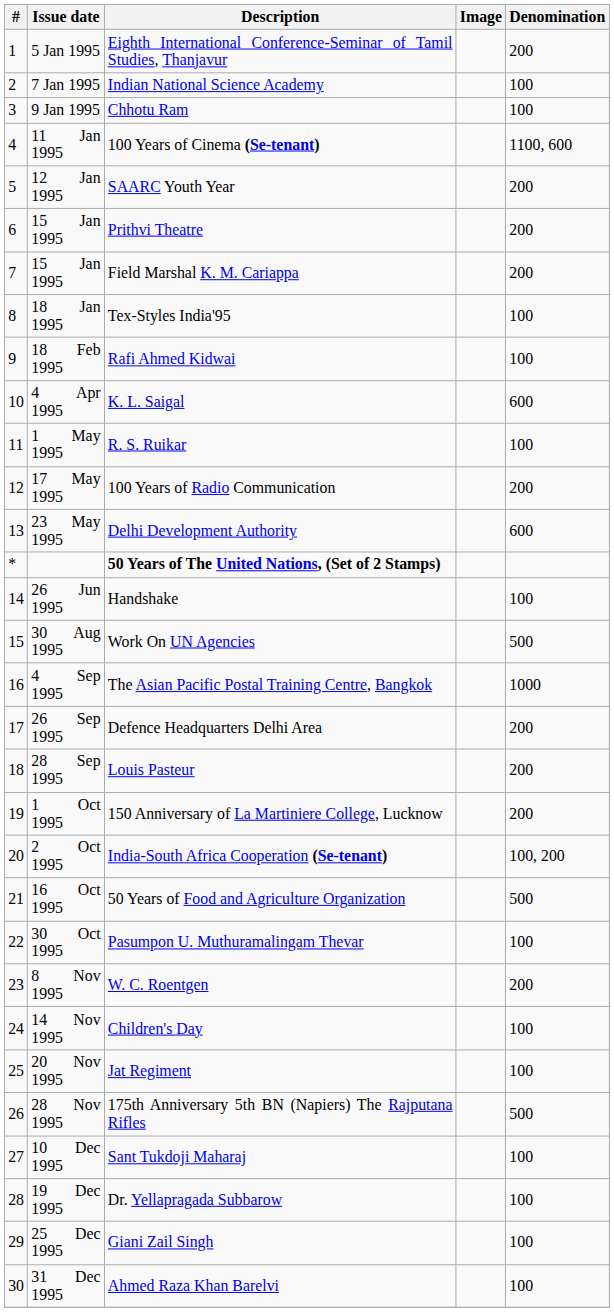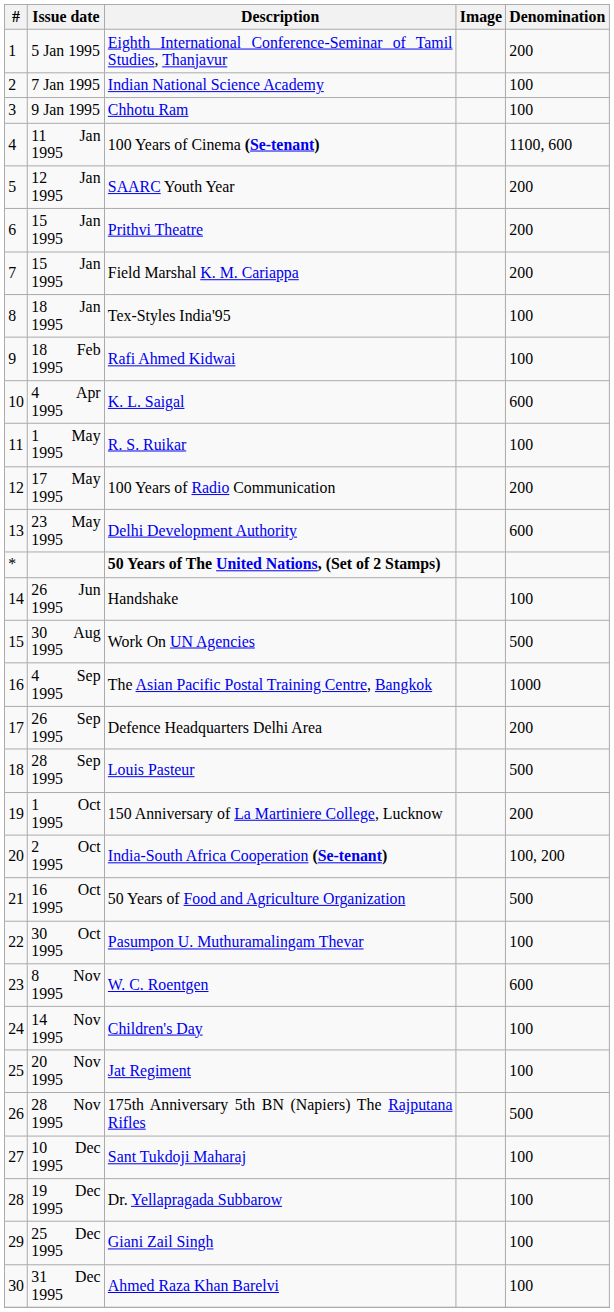Louis Pasteur | Denomination: 200 -> 500
W. C. Roentgen | Denomination: 200 -> 600
